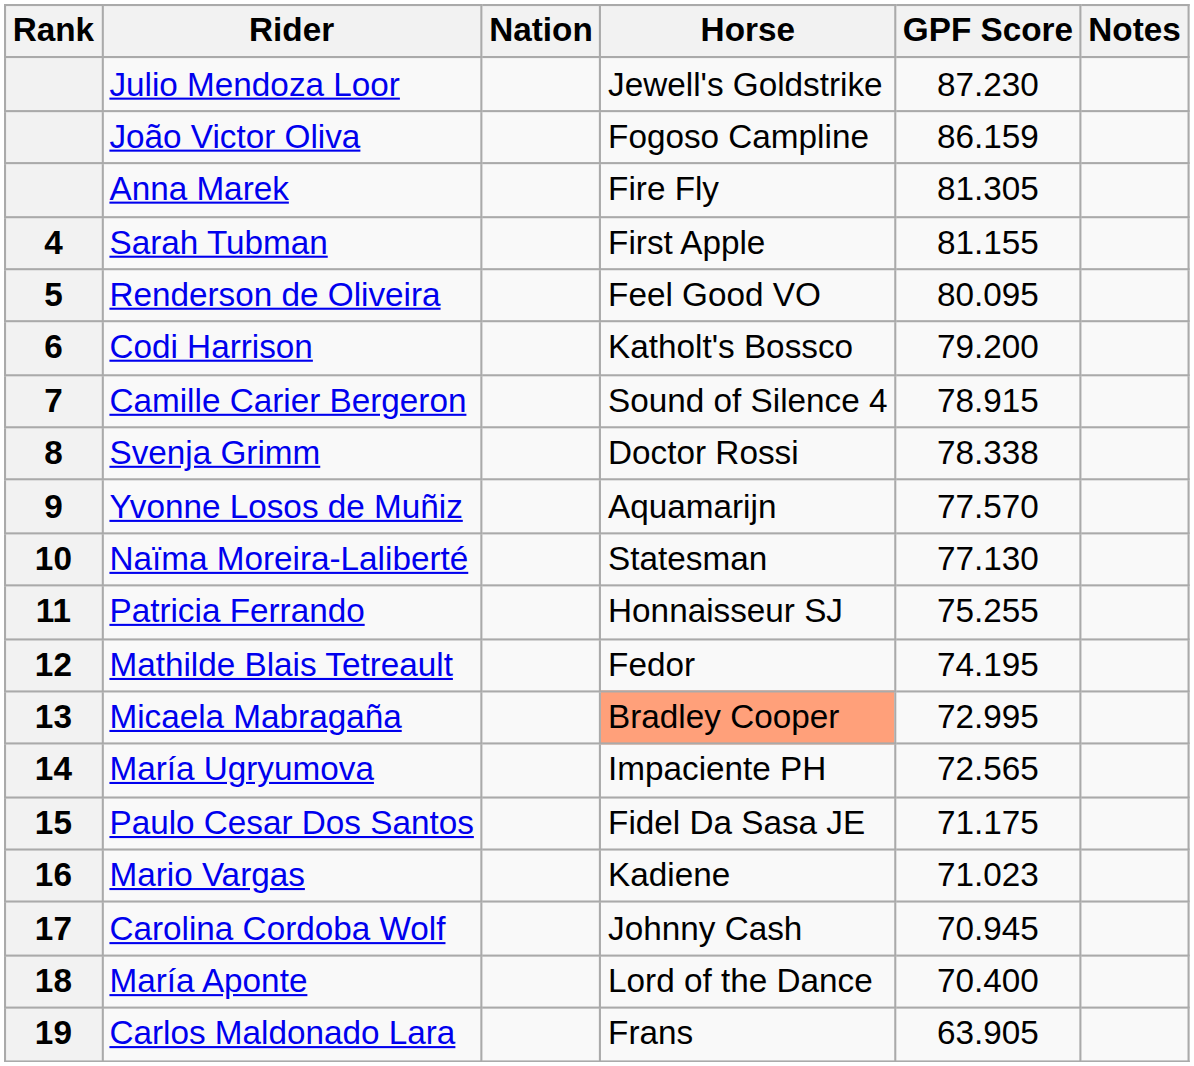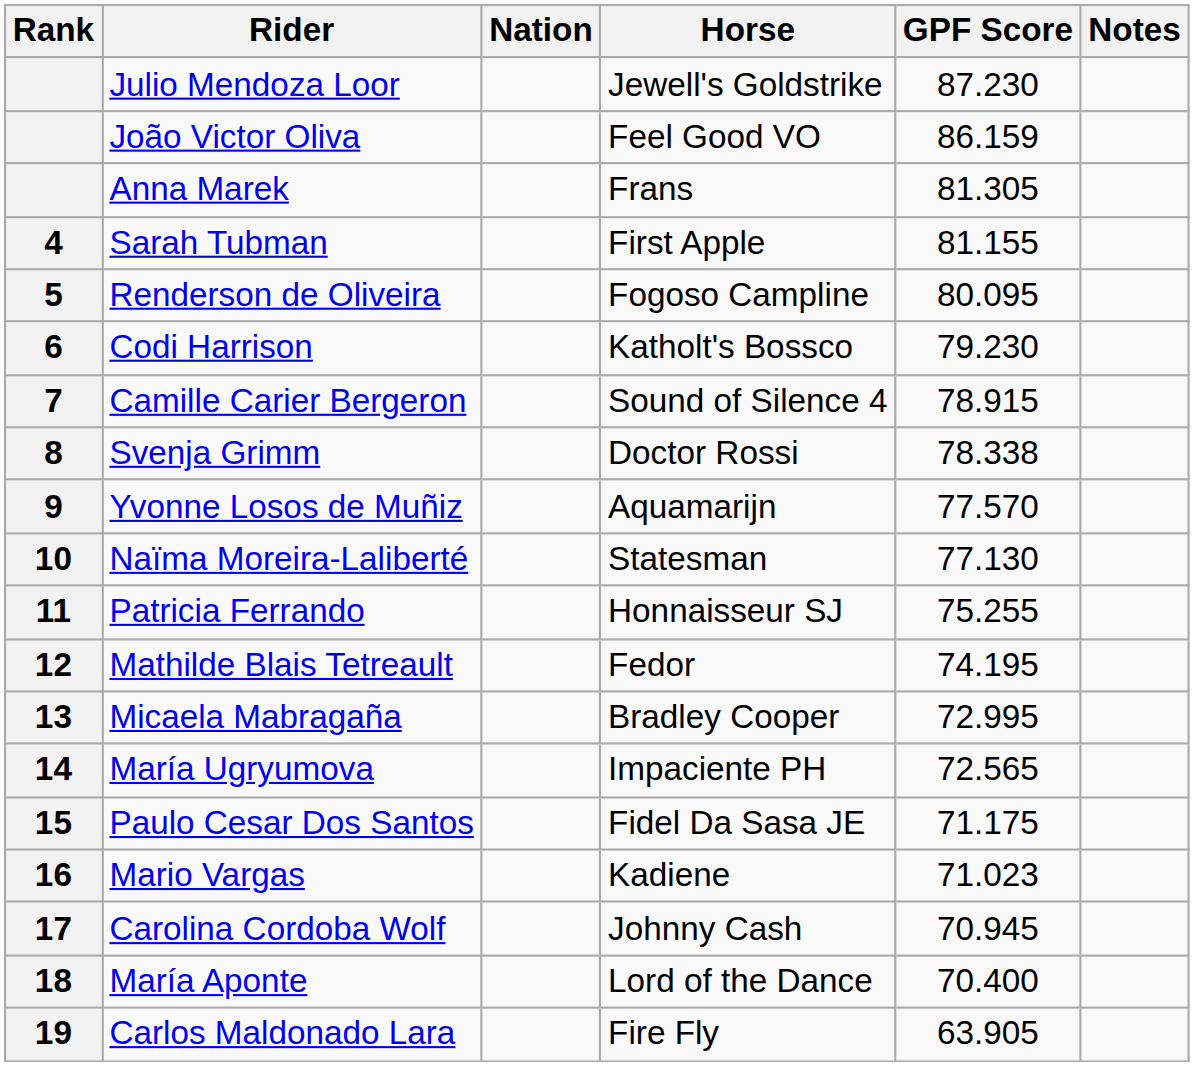João Victor Oliva | Horse: Fogoso Campline -> Feel Good VO
Anna Marek | Horse: Fire Fly -> Frans
Renderson de Oliveira | Horse: Feel Good VO -> Fogoso Campline
Codi Harrison | GPF Score: 79.200 -> 79.230
Micaela Mabragaña | Horse: lightsalmon background -> no background
Carlos Maldonado Lara | Horse: Frans -> Fire Fly
